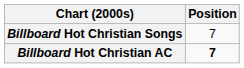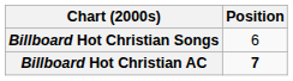Billboard Hot Christian Songs | Position: 7 -> 6
